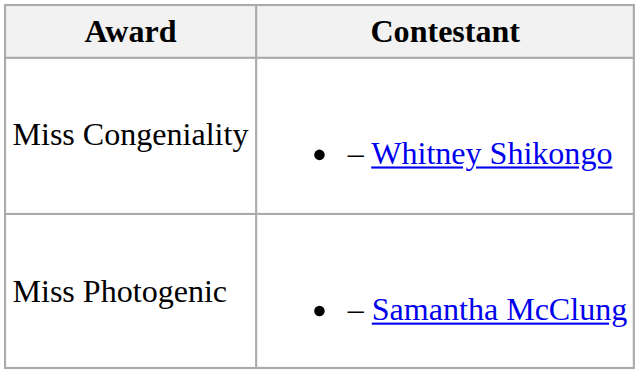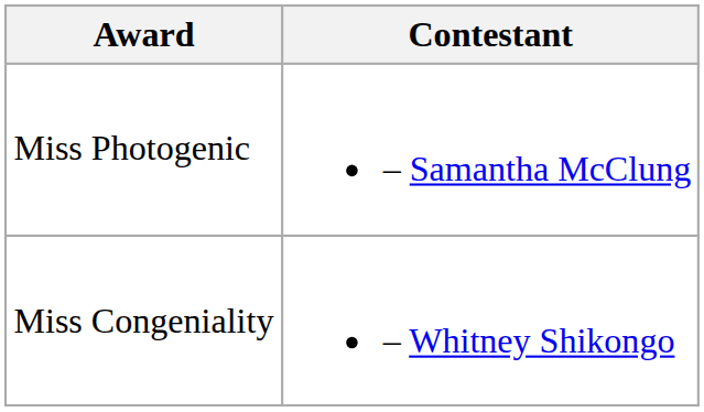rows swapped: Miss Congeniality <-> Miss Photogenic
